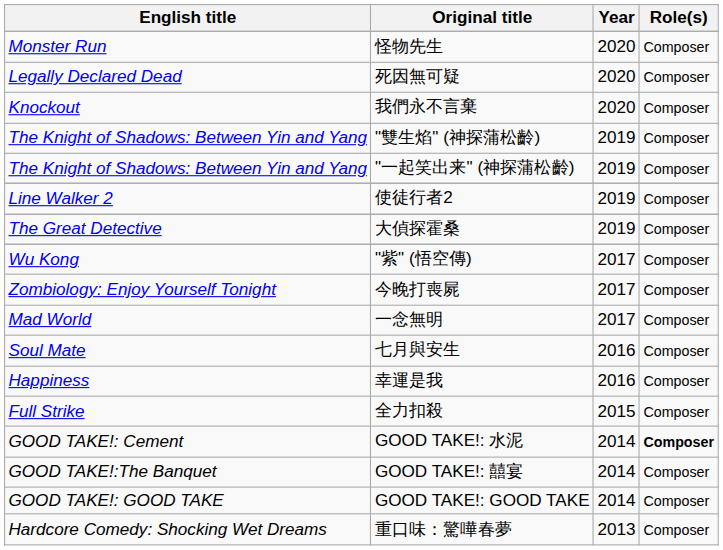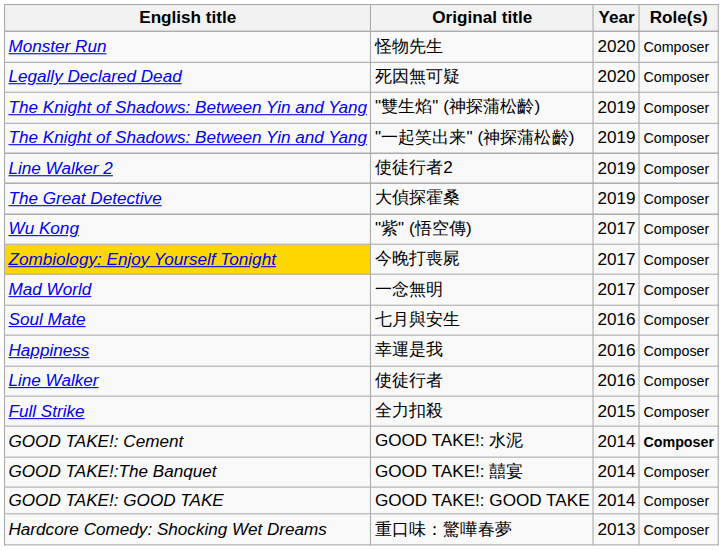- row: Knockout | 我們永不言棄 | 2020 | Composer
今晚打喪屍 | English title: no background -> gold background
+ row: Line Walker | 使徒行者 | 2016 | Composer
